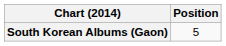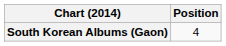South Korean Albums (Gaon) | Position: 5 -> 4
